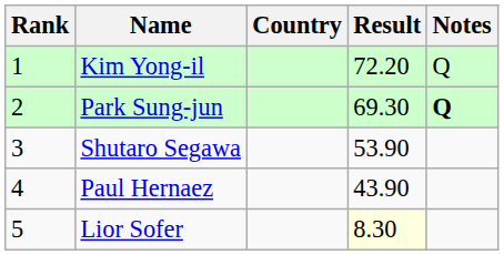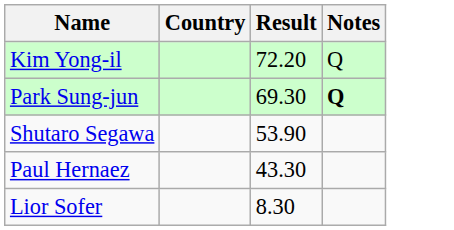- column: Rank | 1 | 2 | 3 | 4 | 5
Paul Hernaez | Result: 43.90 -> 43.30
Lior Sofer | Result: lightyellow background -> no background
